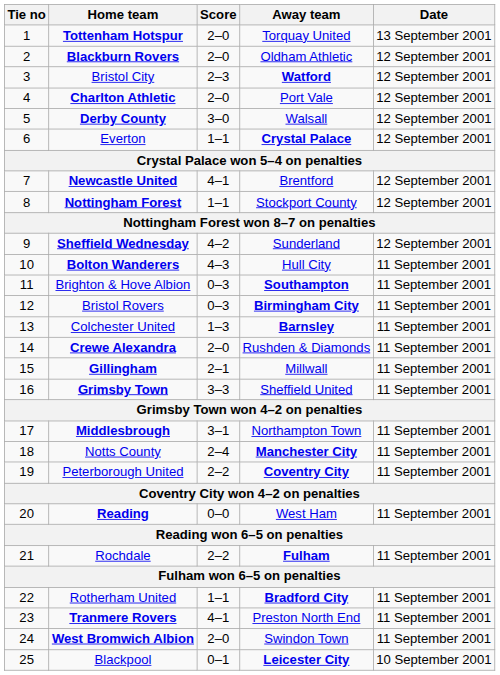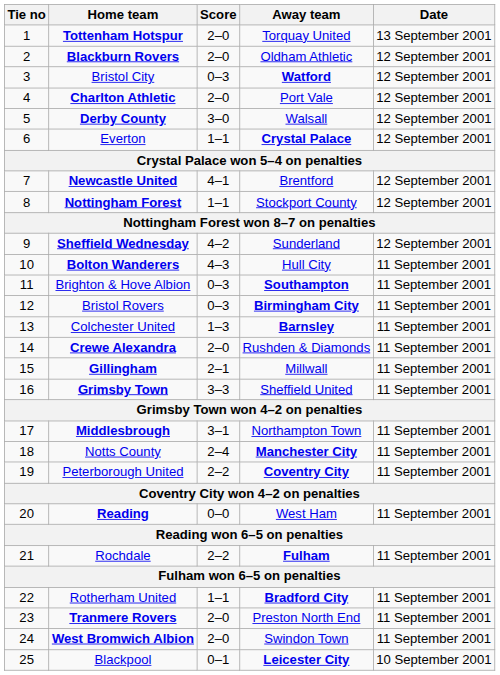Bristol City | Score: 2–3 -> 0–3
Tranmere Rovers | Score: 4–1 -> 2–0
